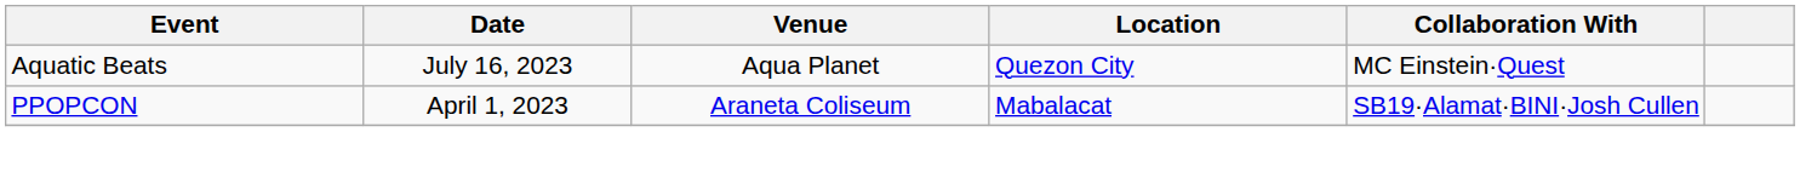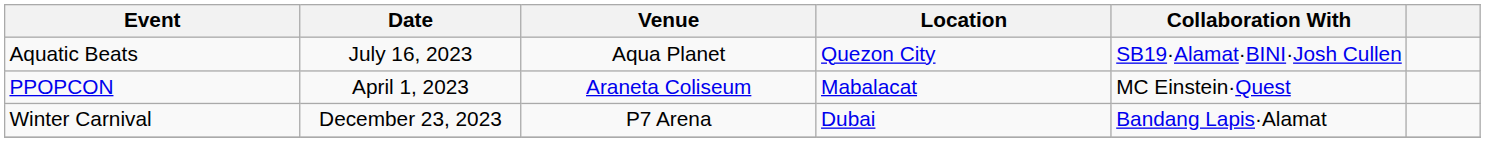Aquatic Beats | Collaboration With: MC Einstein·Quest -> SB19·Alamat·BINI·Josh Cullen
PPOPCON | Collaboration With: SB19·Alamat·BINI·Josh Cullen -> MC Einstein·Quest
+ row: Winter Carnival | December 23, 2023 | P7 Arena | Dubai | Bandang Lapis·Alamat
